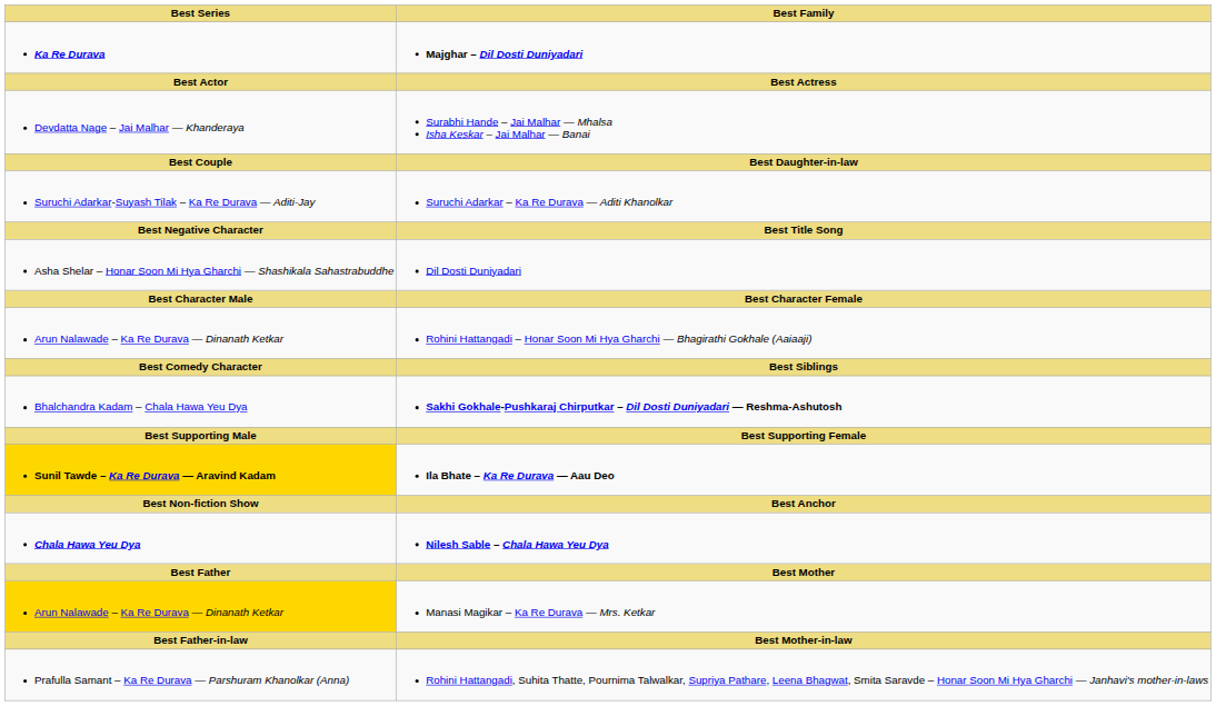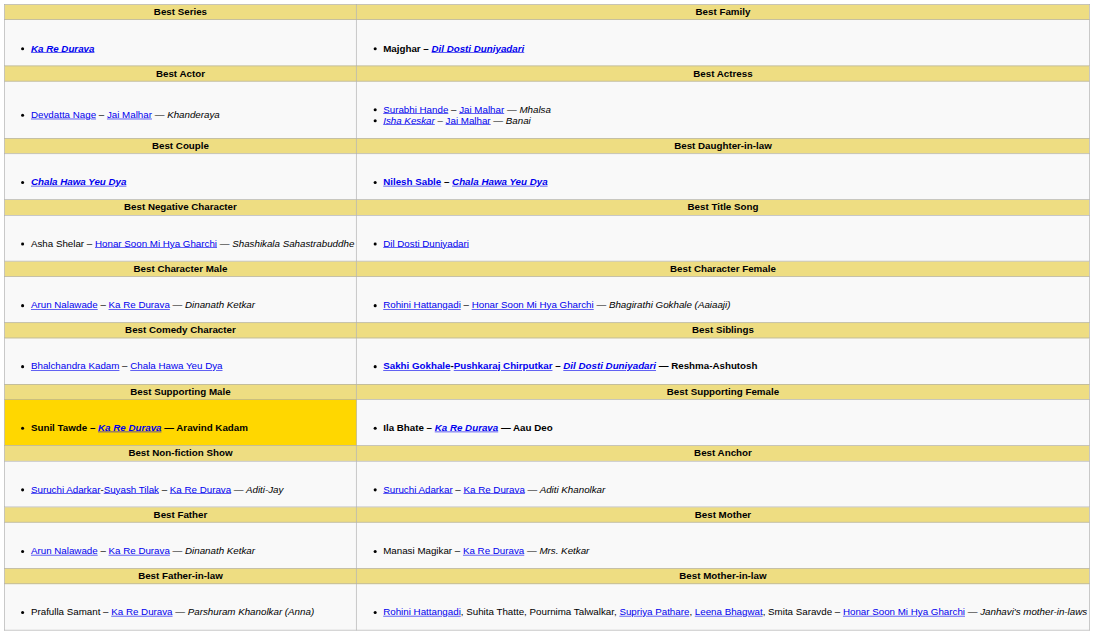rows swapped: Suruchi Adarkar – Ka Re Durava — Aditi Khanolkar <-> Nilesh Sable – Chala Hawa Yeu Dya
Manasi Magikar – Ka Re Durava — Mrs. Ketkar | Best Series: gold background -> no background
